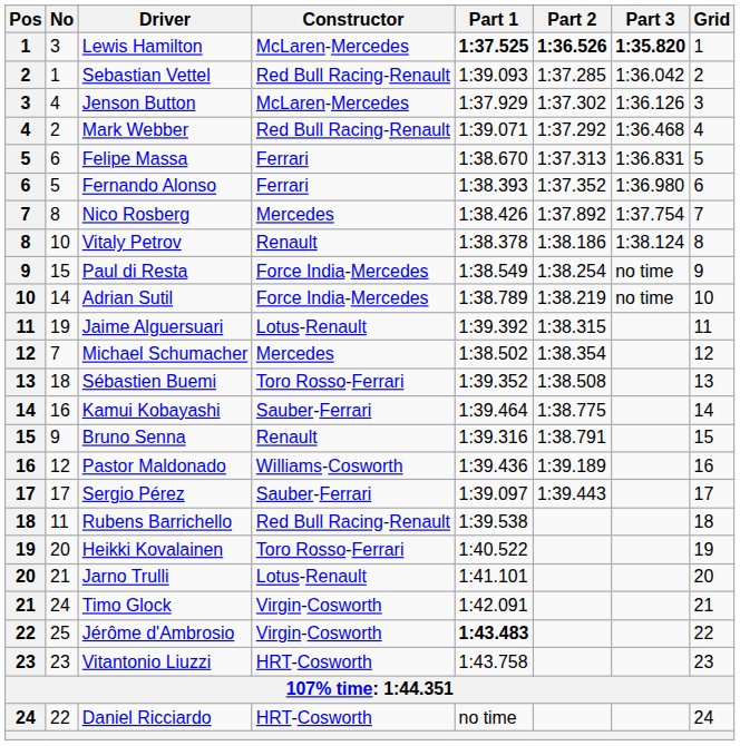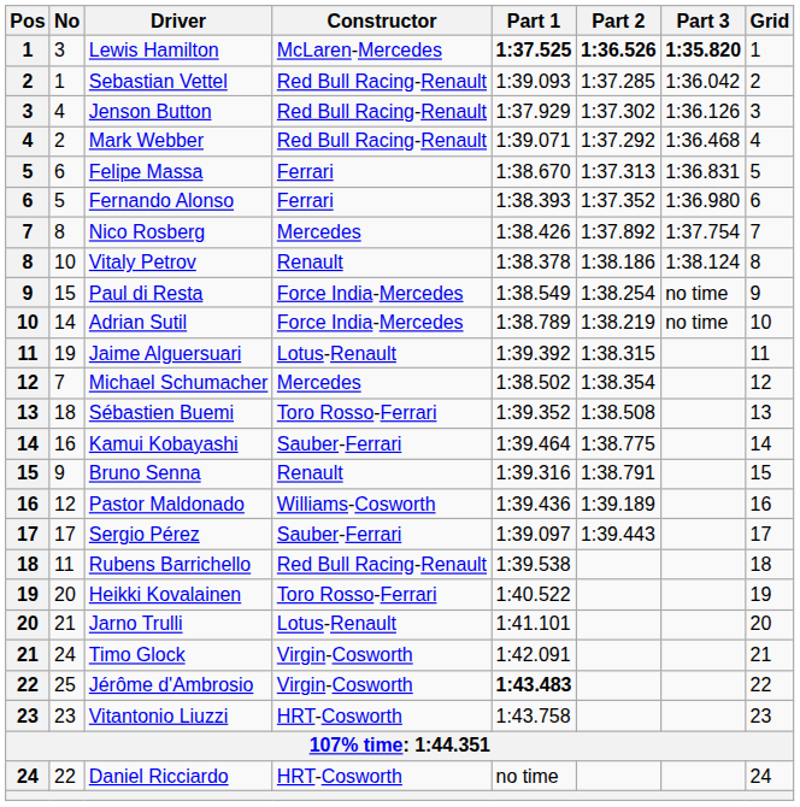Jenson Button | Constructor: McLaren-Mercedes -> Red Bull Racing-Renault
